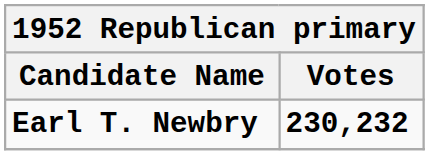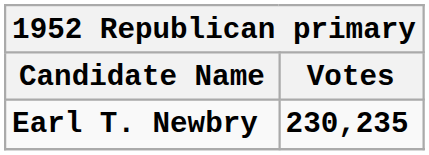Earl T. Newbry | column 2: 230,232 -> 230,235
